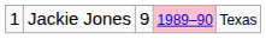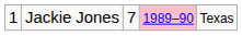Jackie Jones | column 3: 9 -> 7
